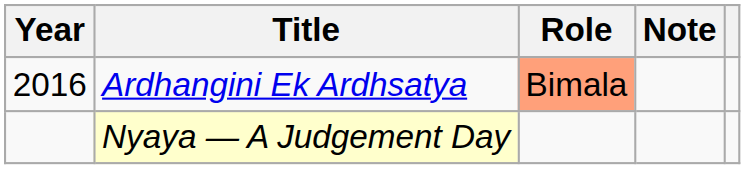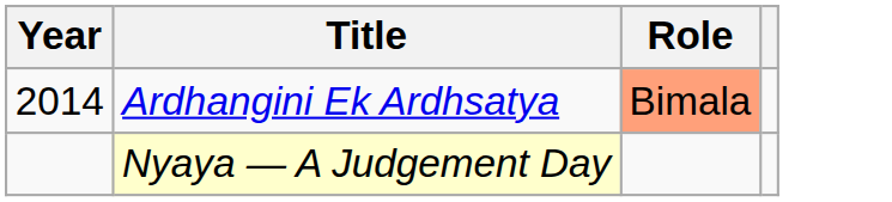- column: Note
Ardhangini Ek Ardhsatya | Year: 2016 -> 2014
